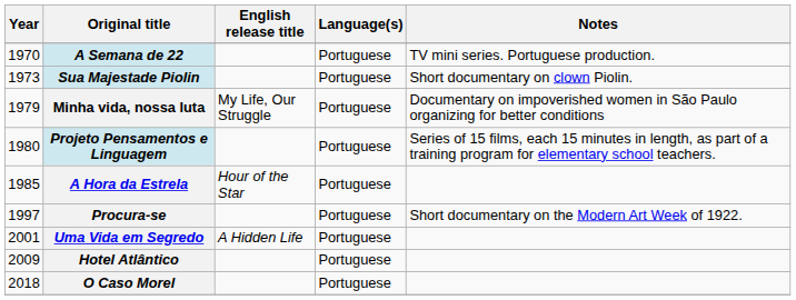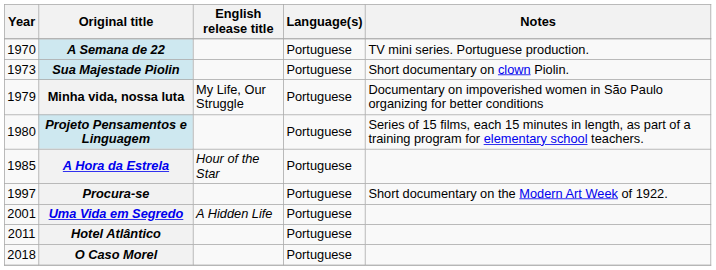Hotel Atlântico | Year: 2009 -> 2011
